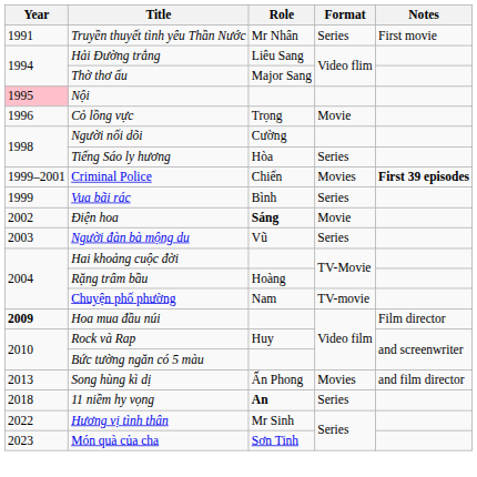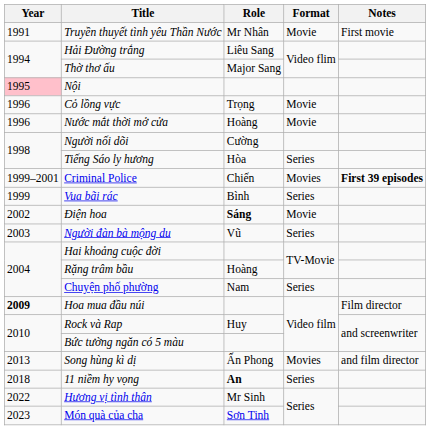Truyền thuyết tình yêu Thần Nước | Format: Series -> Movie
+ row: 1996 | Nước mắt thời mở cửa | Hoàng | Movie
Chuyện phố phường | Format: TV-movie -> Series
